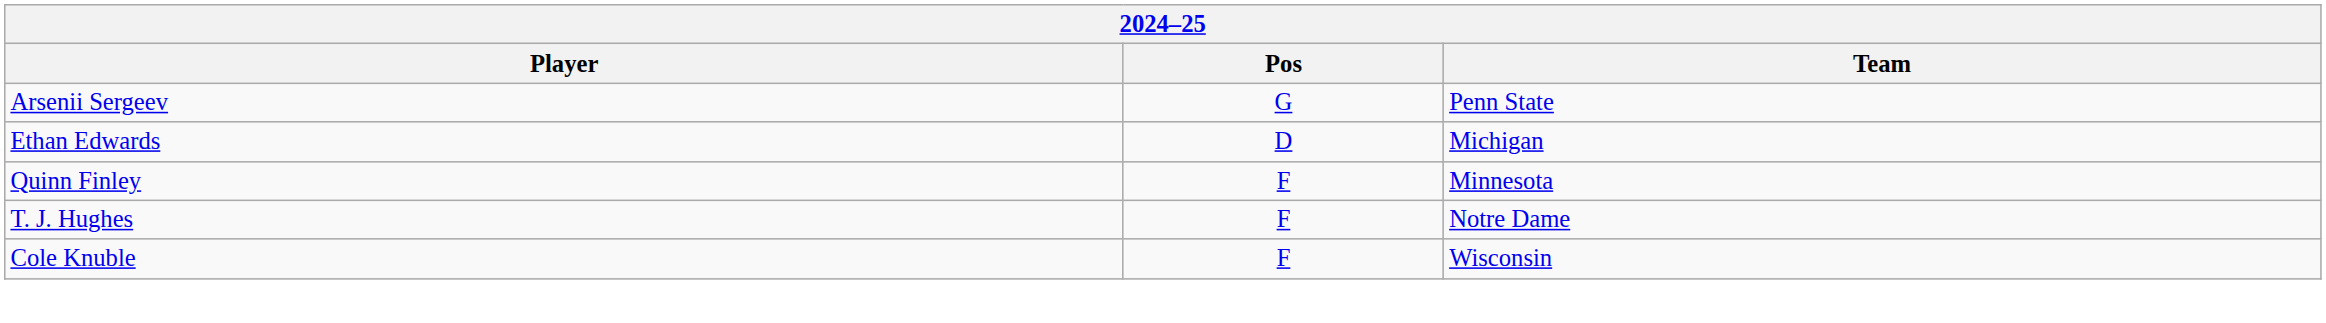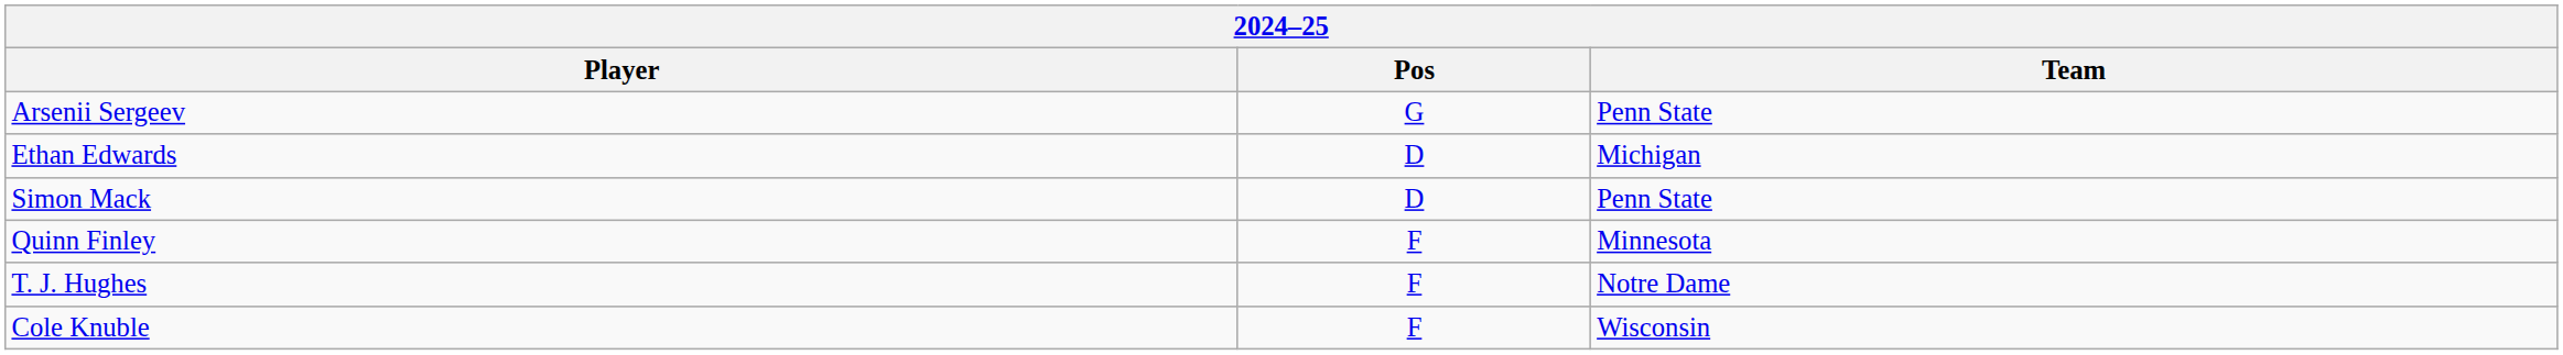+ row: Simon Mack | D | Penn State
